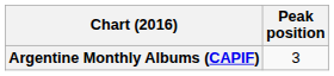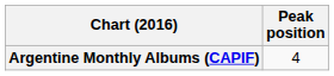Argentine Monthly Albums (CAPIF) | Peak position: 3 -> 4
